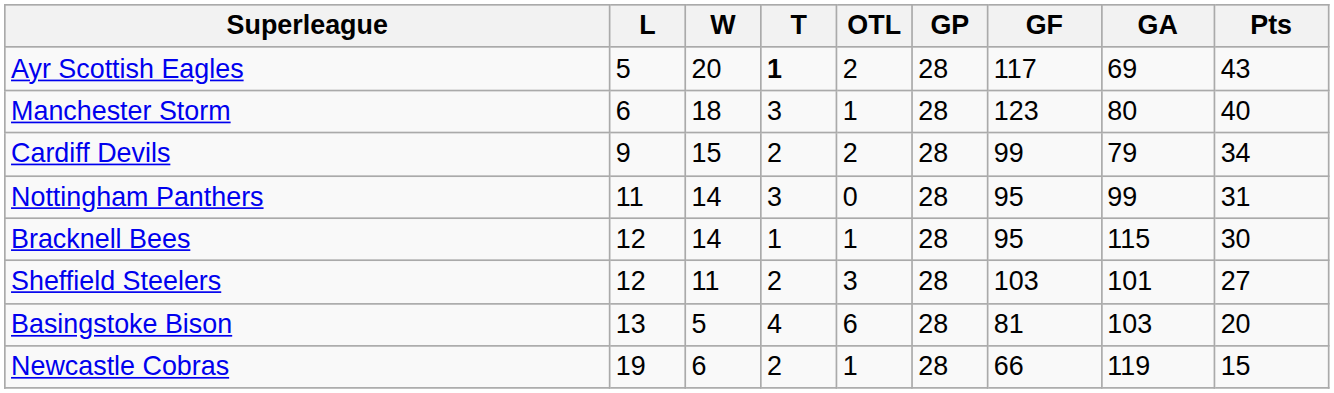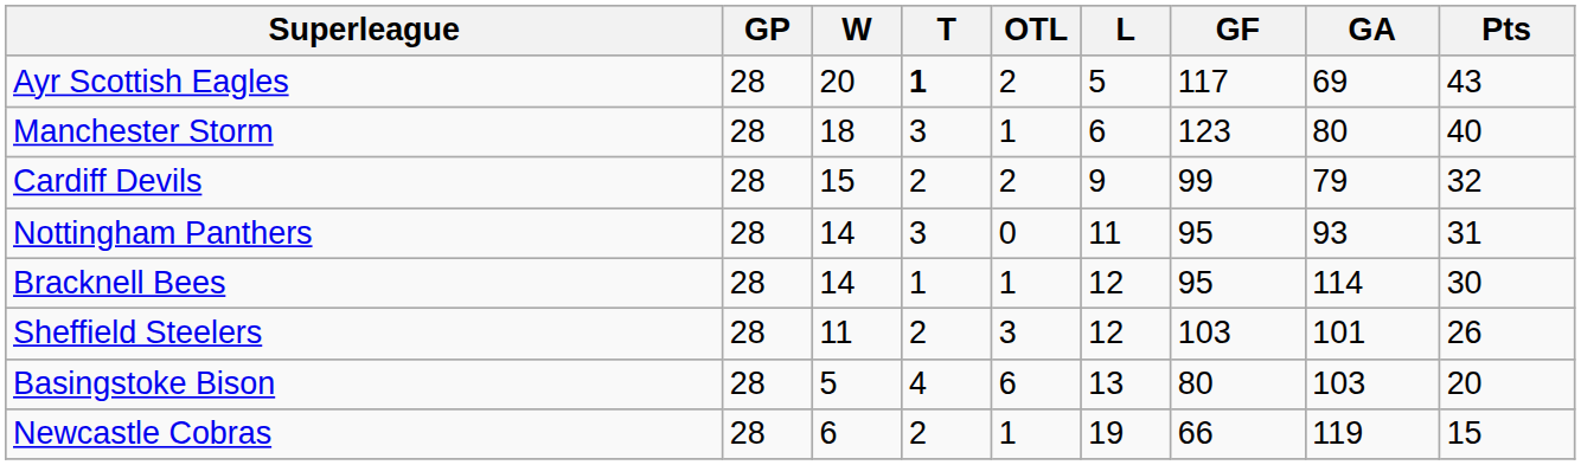columns swapped: GP <-> L
Cardiff Devils | Pts: 34 -> 32
Nottingham Panthers | GA: 99 -> 93
Bracknell Bees | GA: 115 -> 114
Sheffield Steelers | Pts: 27 -> 26
Basingstoke Bison | GF: 81 -> 80
